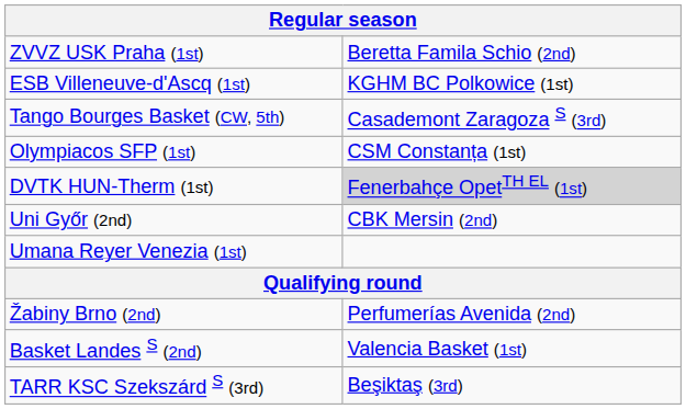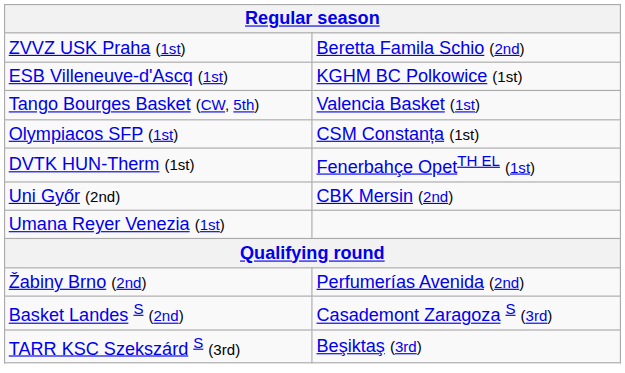Tango Bourges Basket (CW, 5th) | column 2: Casademont Zaragoza S (3rd) -> Valencia Basket (1st)
DVTK HUN-Therm (1st) | column 2: lightgrey background -> no background
Basket Landes S (2nd) | column 2: Valencia Basket (1st) -> Casademont Zaragoza S (3rd)
